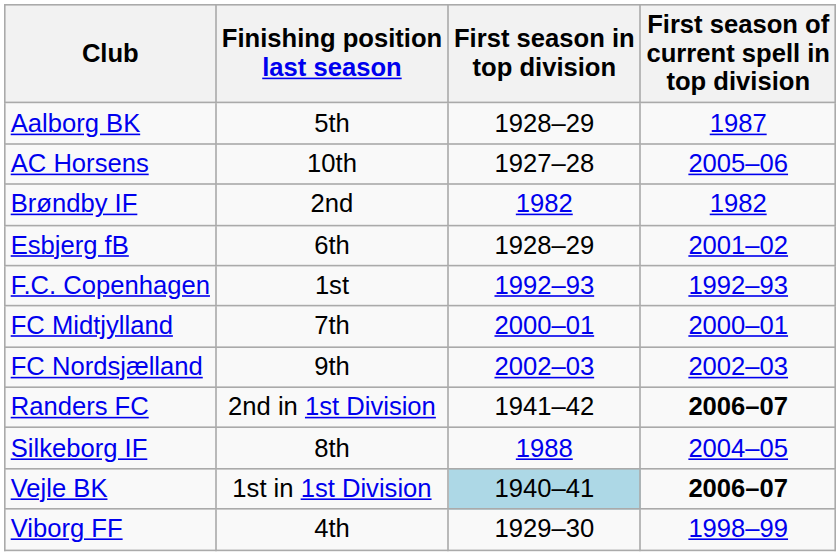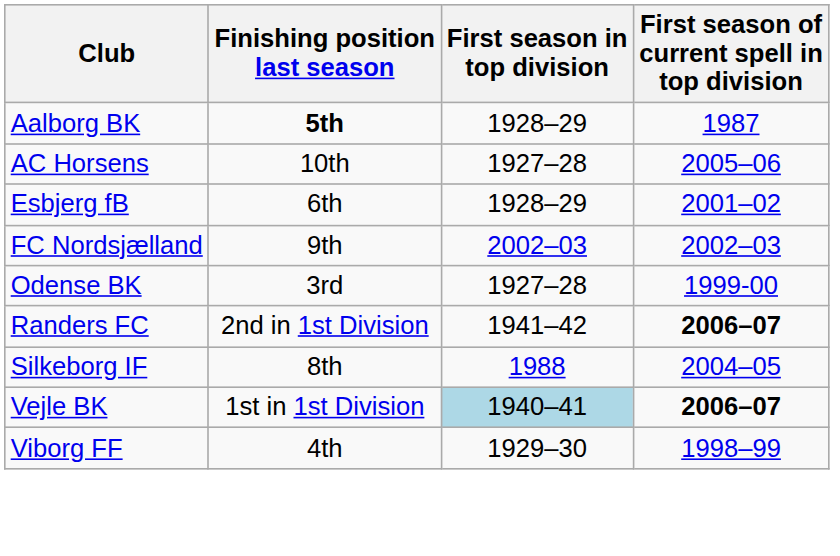Aalborg BK | Finishing position last season: normal -> bold
- row: Brøndby IF | 2nd | 1982 | 1982
- row: F.C. Copenhagen | 1st | 1992–93 | 1992–93
- row: FC Midtjylland | 7th | 2000–01 | 2000–01
+ row: Odense BK | 3rd | 1927–28 | 1999-00
